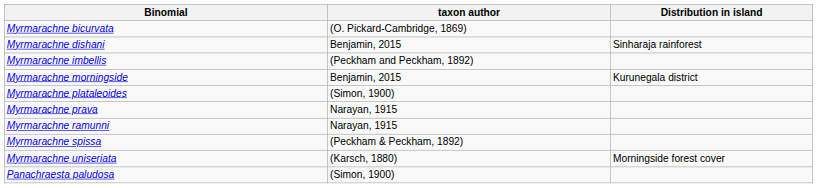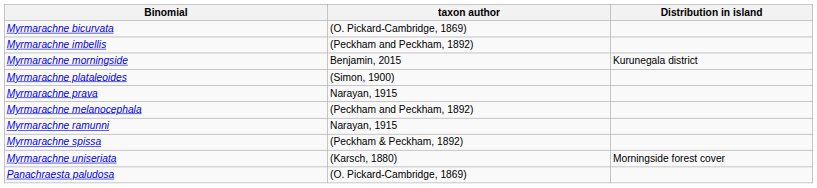- row: Myrmarachne dishani | Benjamin, 2015 | Sinharaja rainforest
+ row: Myrmarachne melanocephala | (Peckham and Peckham, 1892)
Panachraesta paludosa | taxon author: (Simon, 1900) -> (O. Pickard-Cambridge, 1869)
